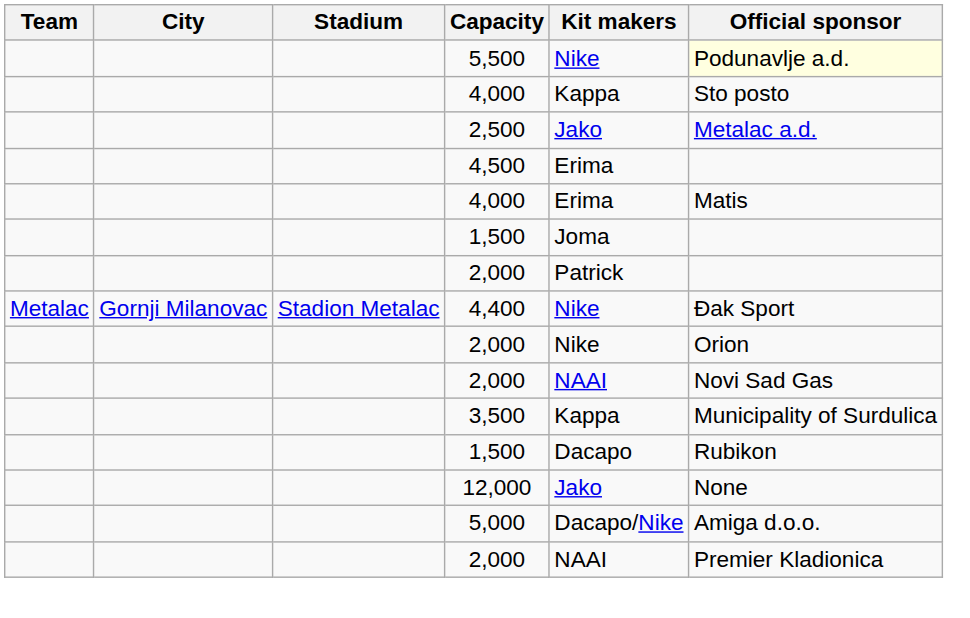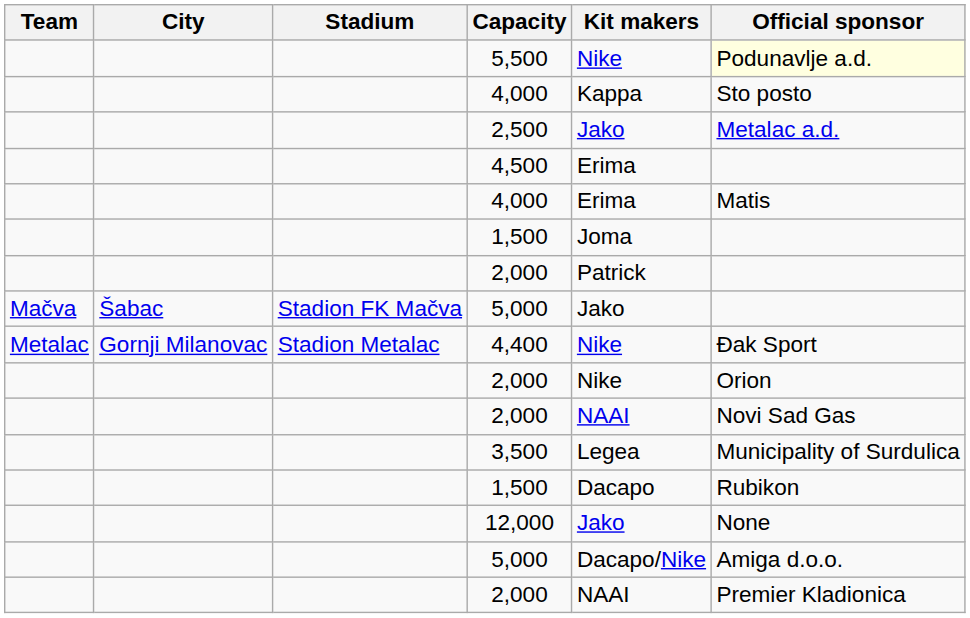+ row: Mačva | Šabac | Stadion FK Mačva | 5,000 | Jako
3,500 | Kit makers: Kappa -> Legea
